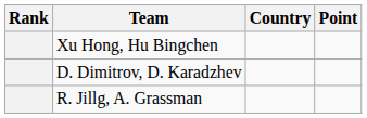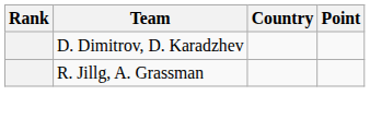- row: Xu Hong, Hu Bingchen
